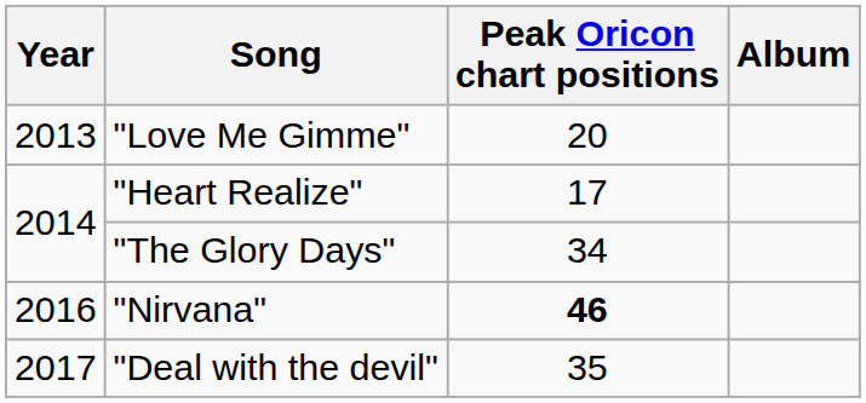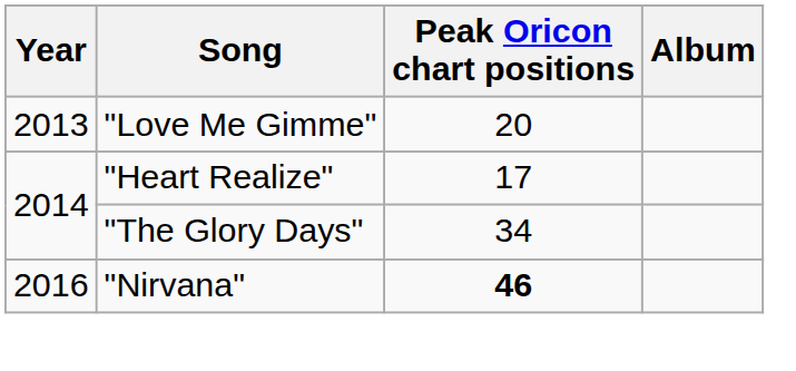- row: 2017 | "Deal with the devil" | 35
